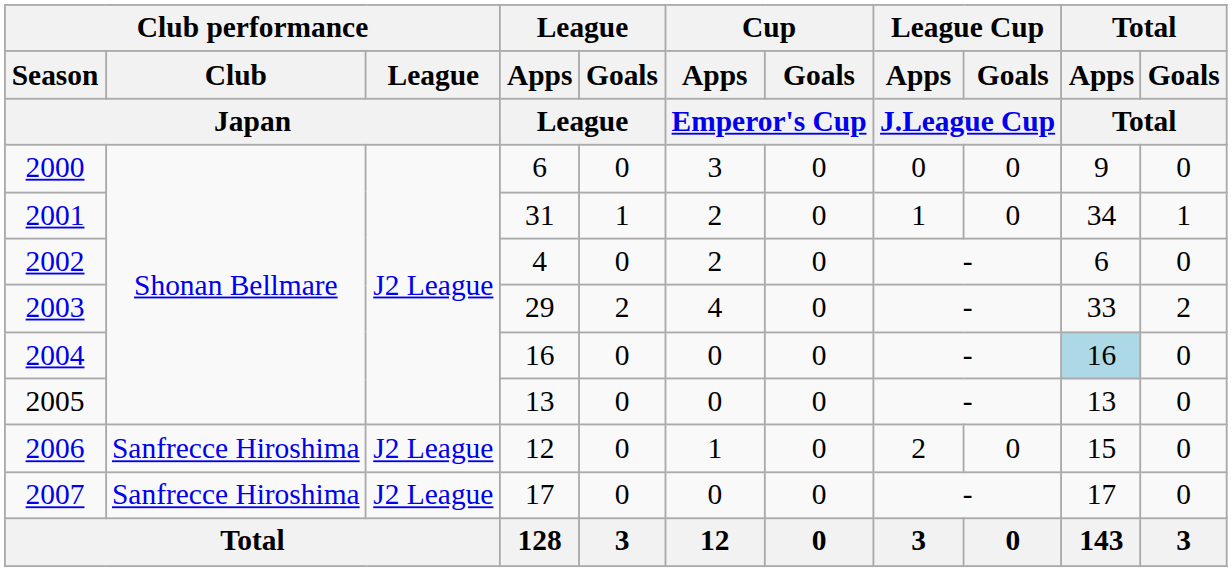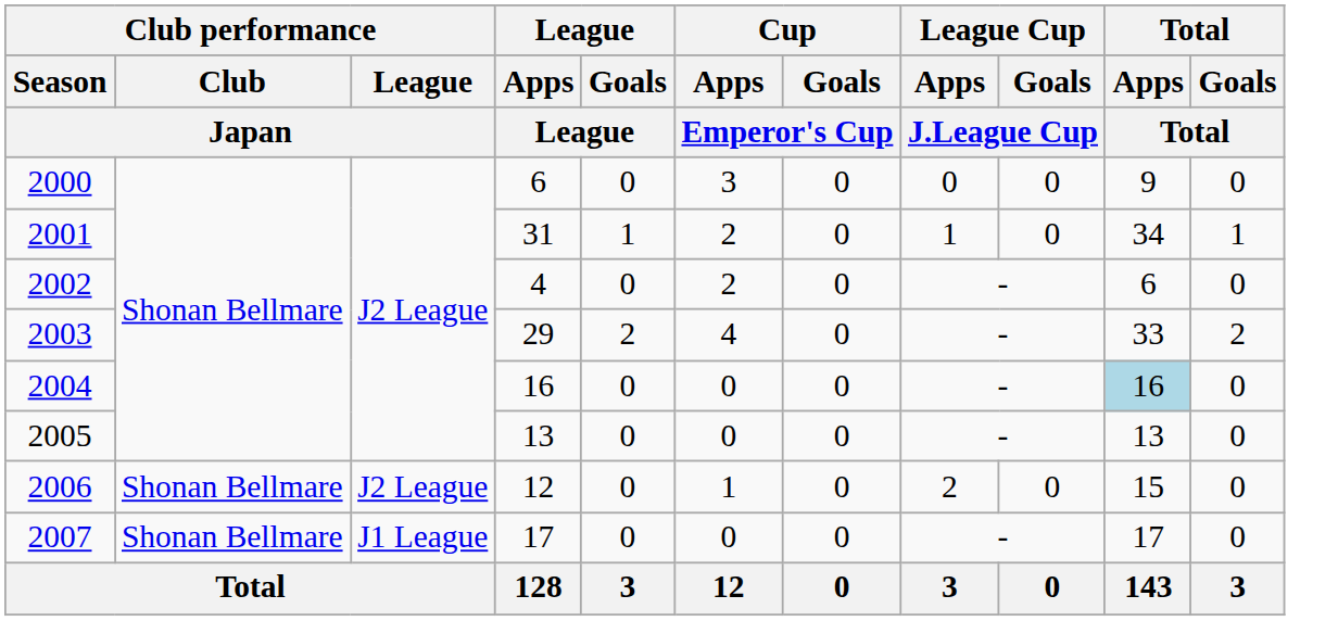2006 | Club performance / Club / Japan: Sanfrecce Hiroshima -> Shonan Bellmare
2007 | Club performance / Club / Japan: Sanfrecce Hiroshima -> Shonan Bellmare
2007 | Club performance / League / Japan: J2 League -> J1 League
